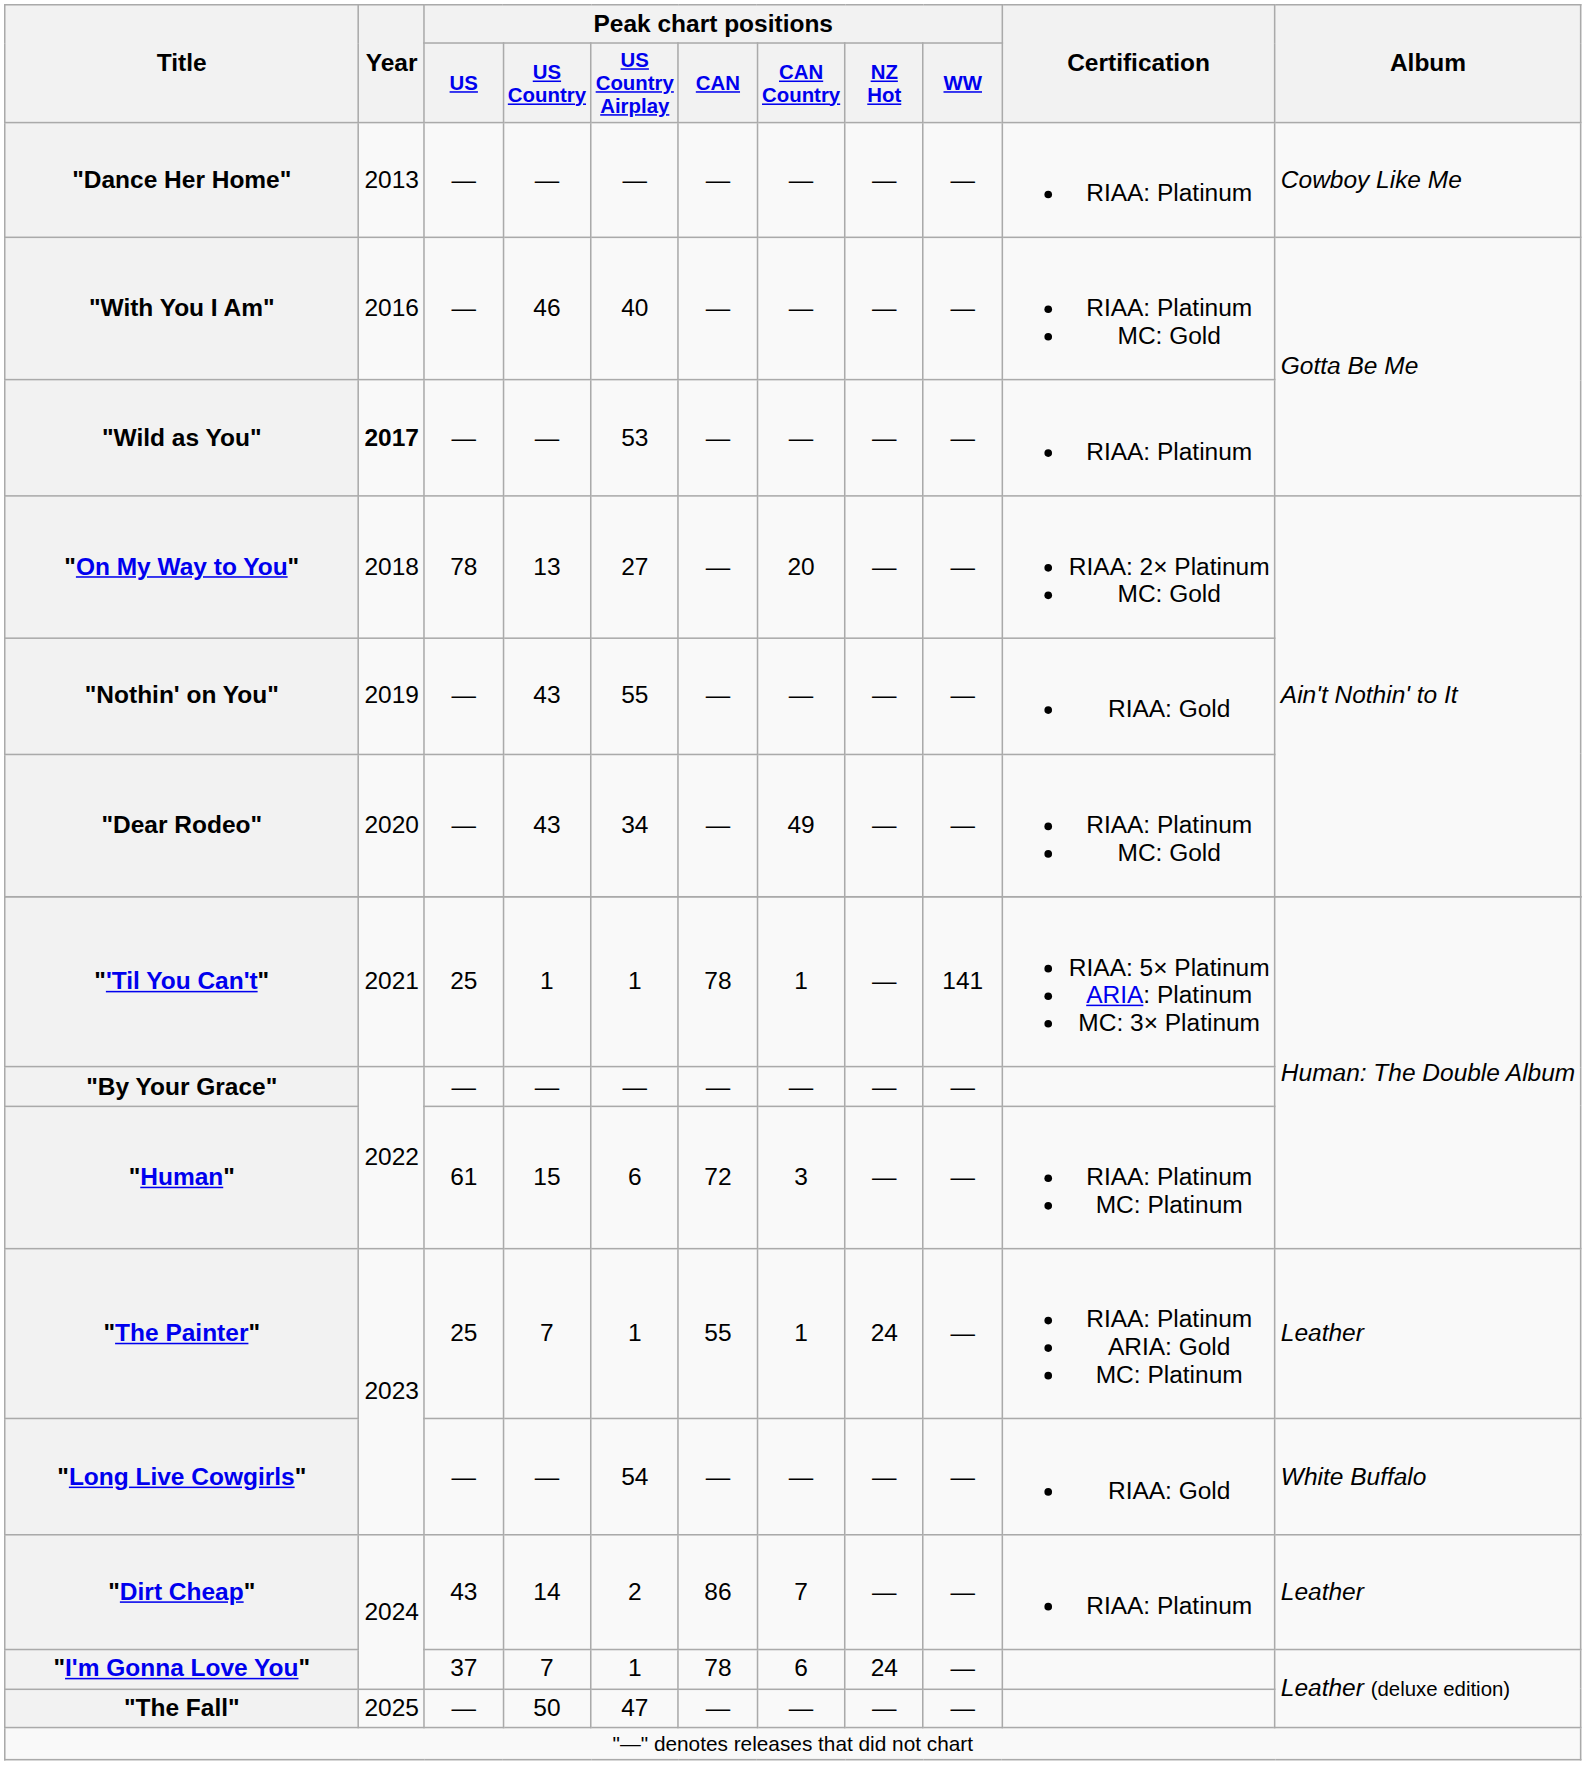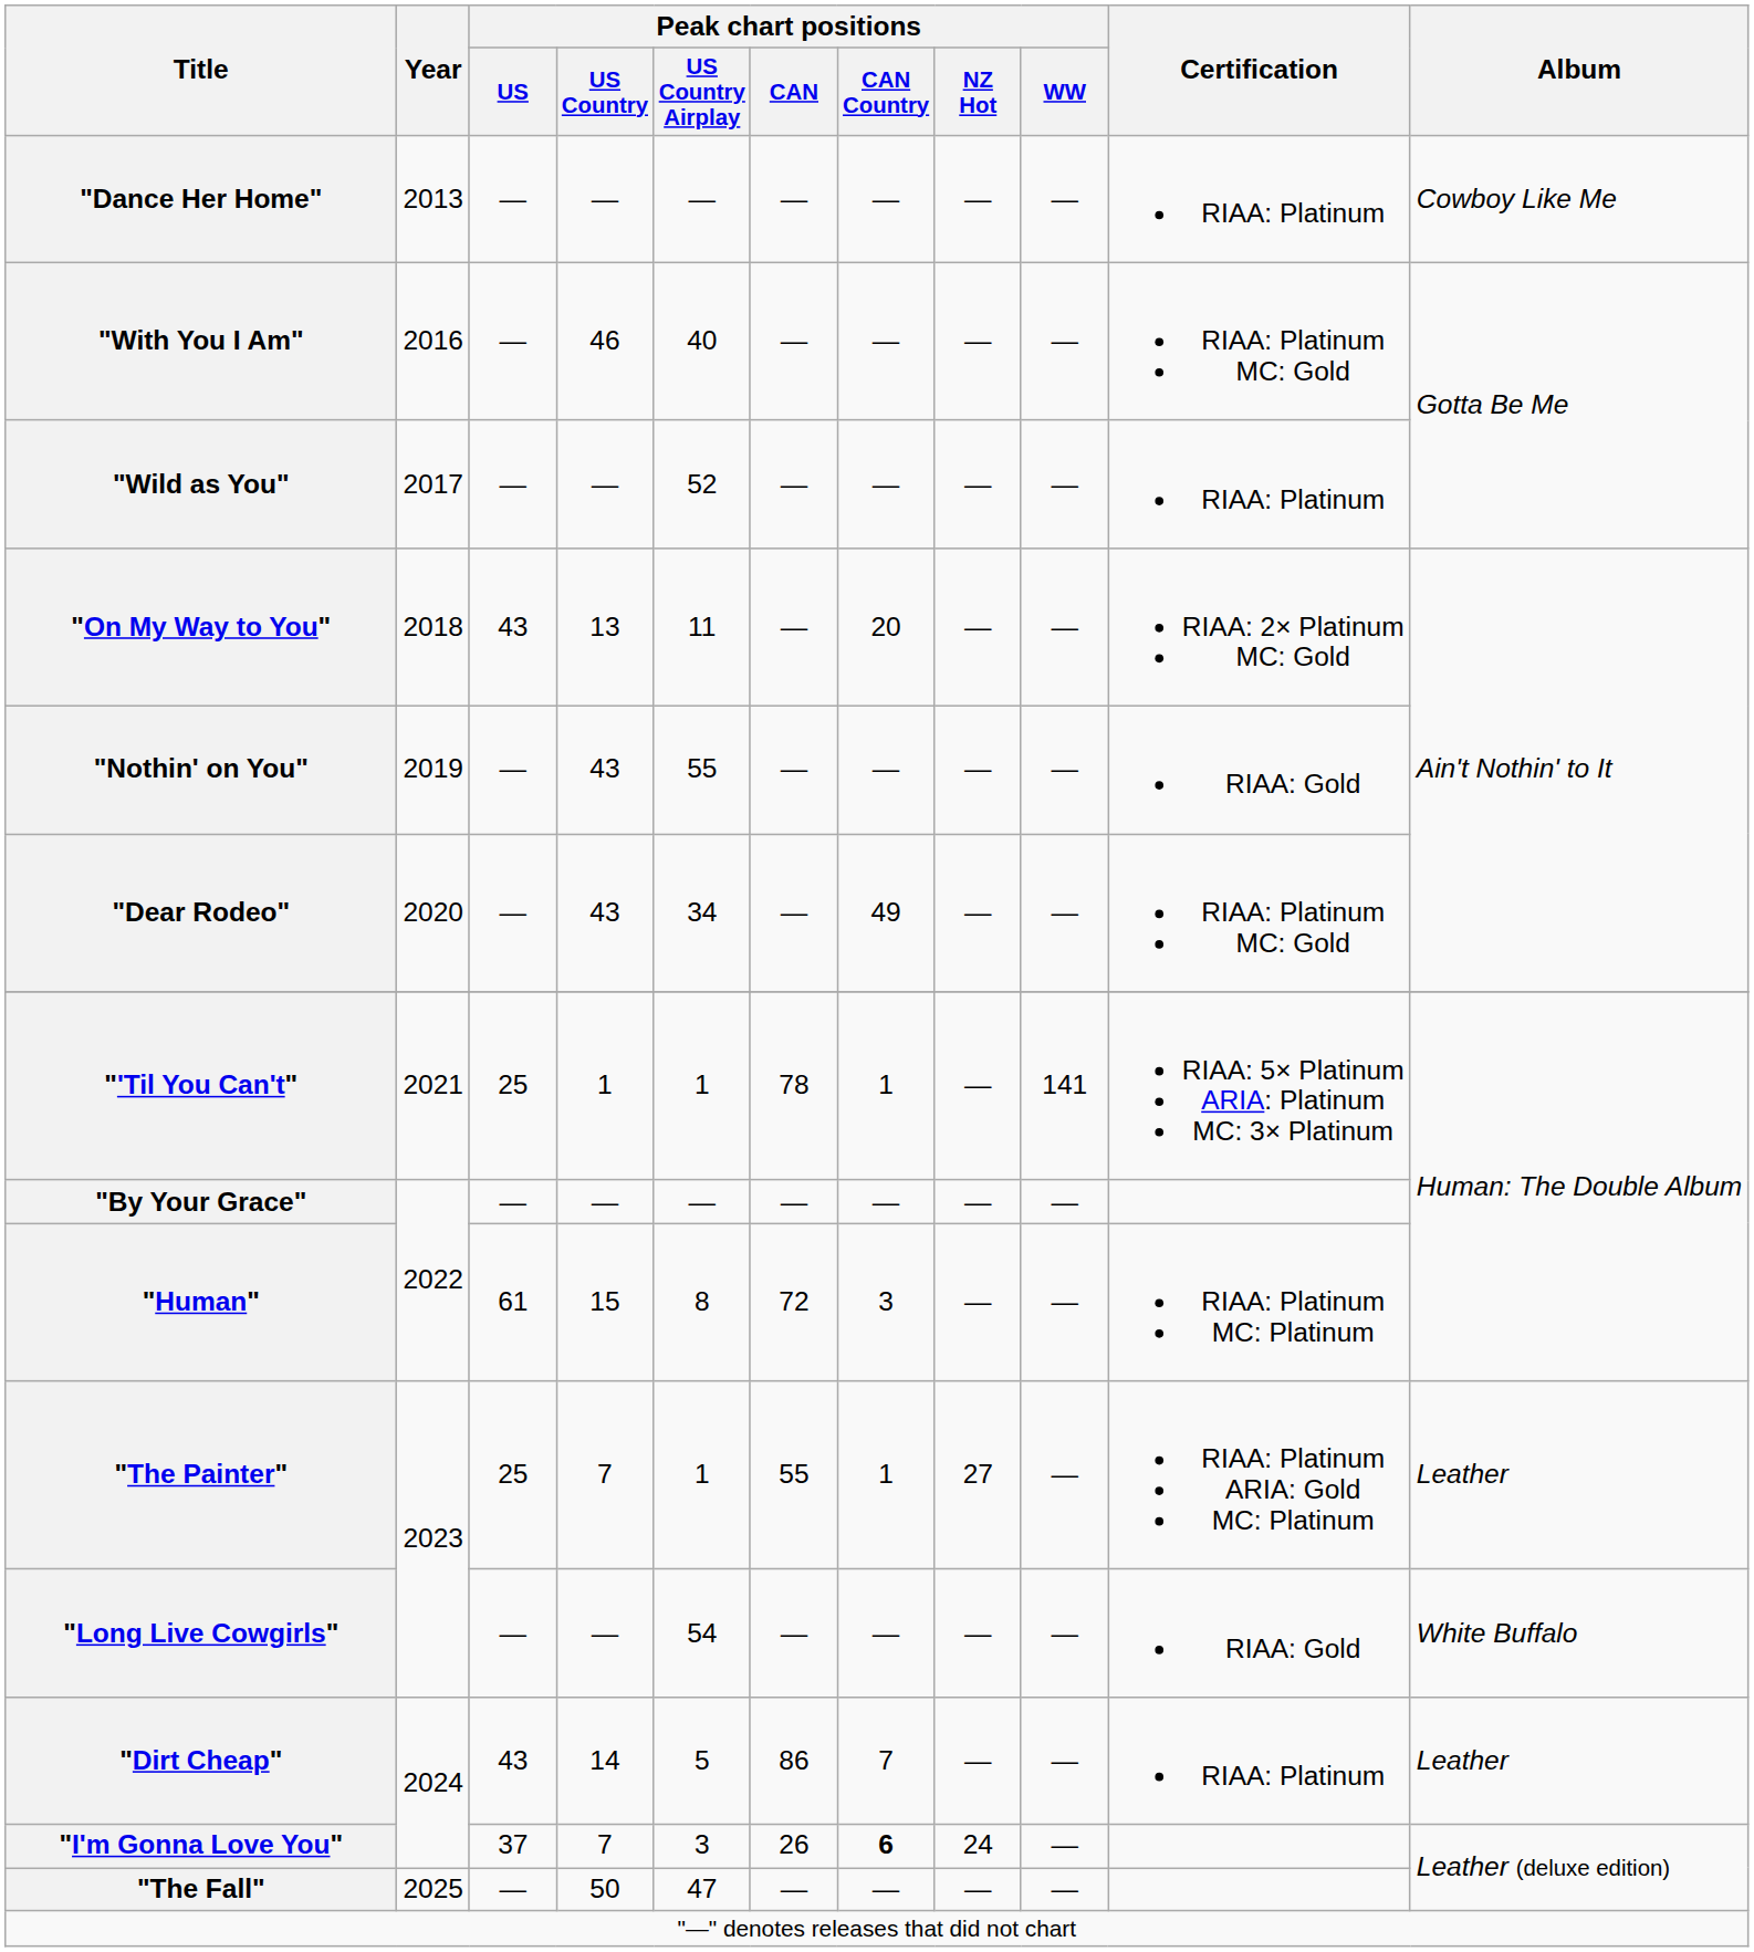"Wild as You" | Year: bold -> normal
"Wild as You" | Peak chart positions / US Country Airplay: 53 -> 52
"On My Way to You" | Peak chart positions / US: 78 -> 43
"On My Way to You" | Peak chart positions / US Country Airplay: 27 -> 11
"Human" | Peak chart positions / US Country Airplay: 6 -> 8
"The Painter" | Peak chart positions / NZ Hot: 24 -> 27
"Dirt Cheap" | Peak chart positions / US Country Airplay: 2 -> 5
"I'm Gonna Love You" | Peak chart positions / US Country Airplay: 1 -> 3
"I'm Gonna Love You" | Peak chart positions / CAN: 78 -> 26
"I'm Gonna Love You" | Peak chart positions / CAN Country: normal -> bold
